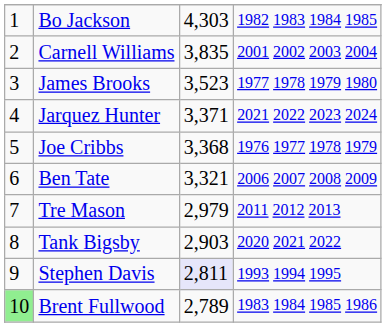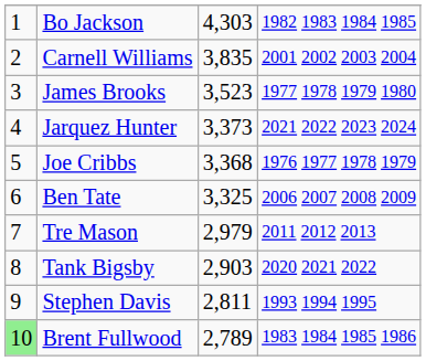Jarquez Hunter | column 3: 3,371 -> 3,373
Ben Tate | column 3: 3,321 -> 3,325
Stephen Davis | column 3: lavender background -> no background
